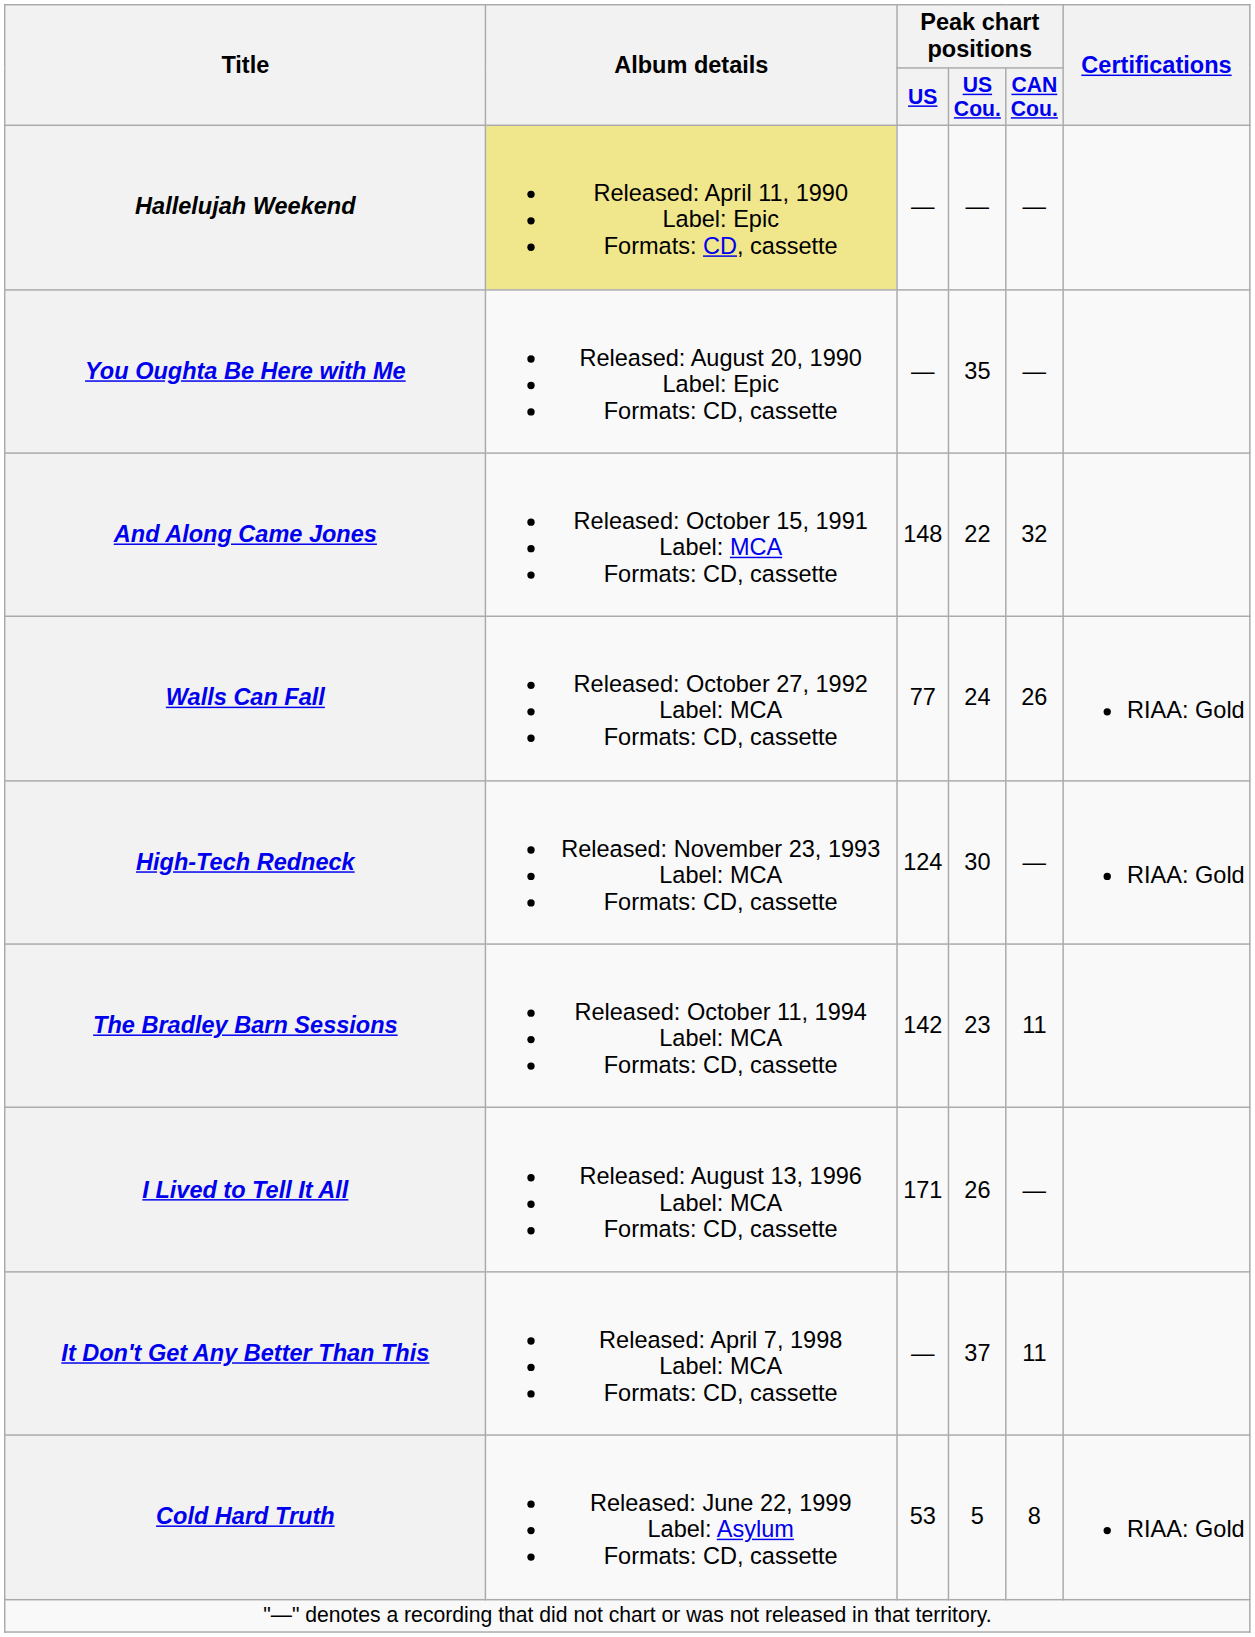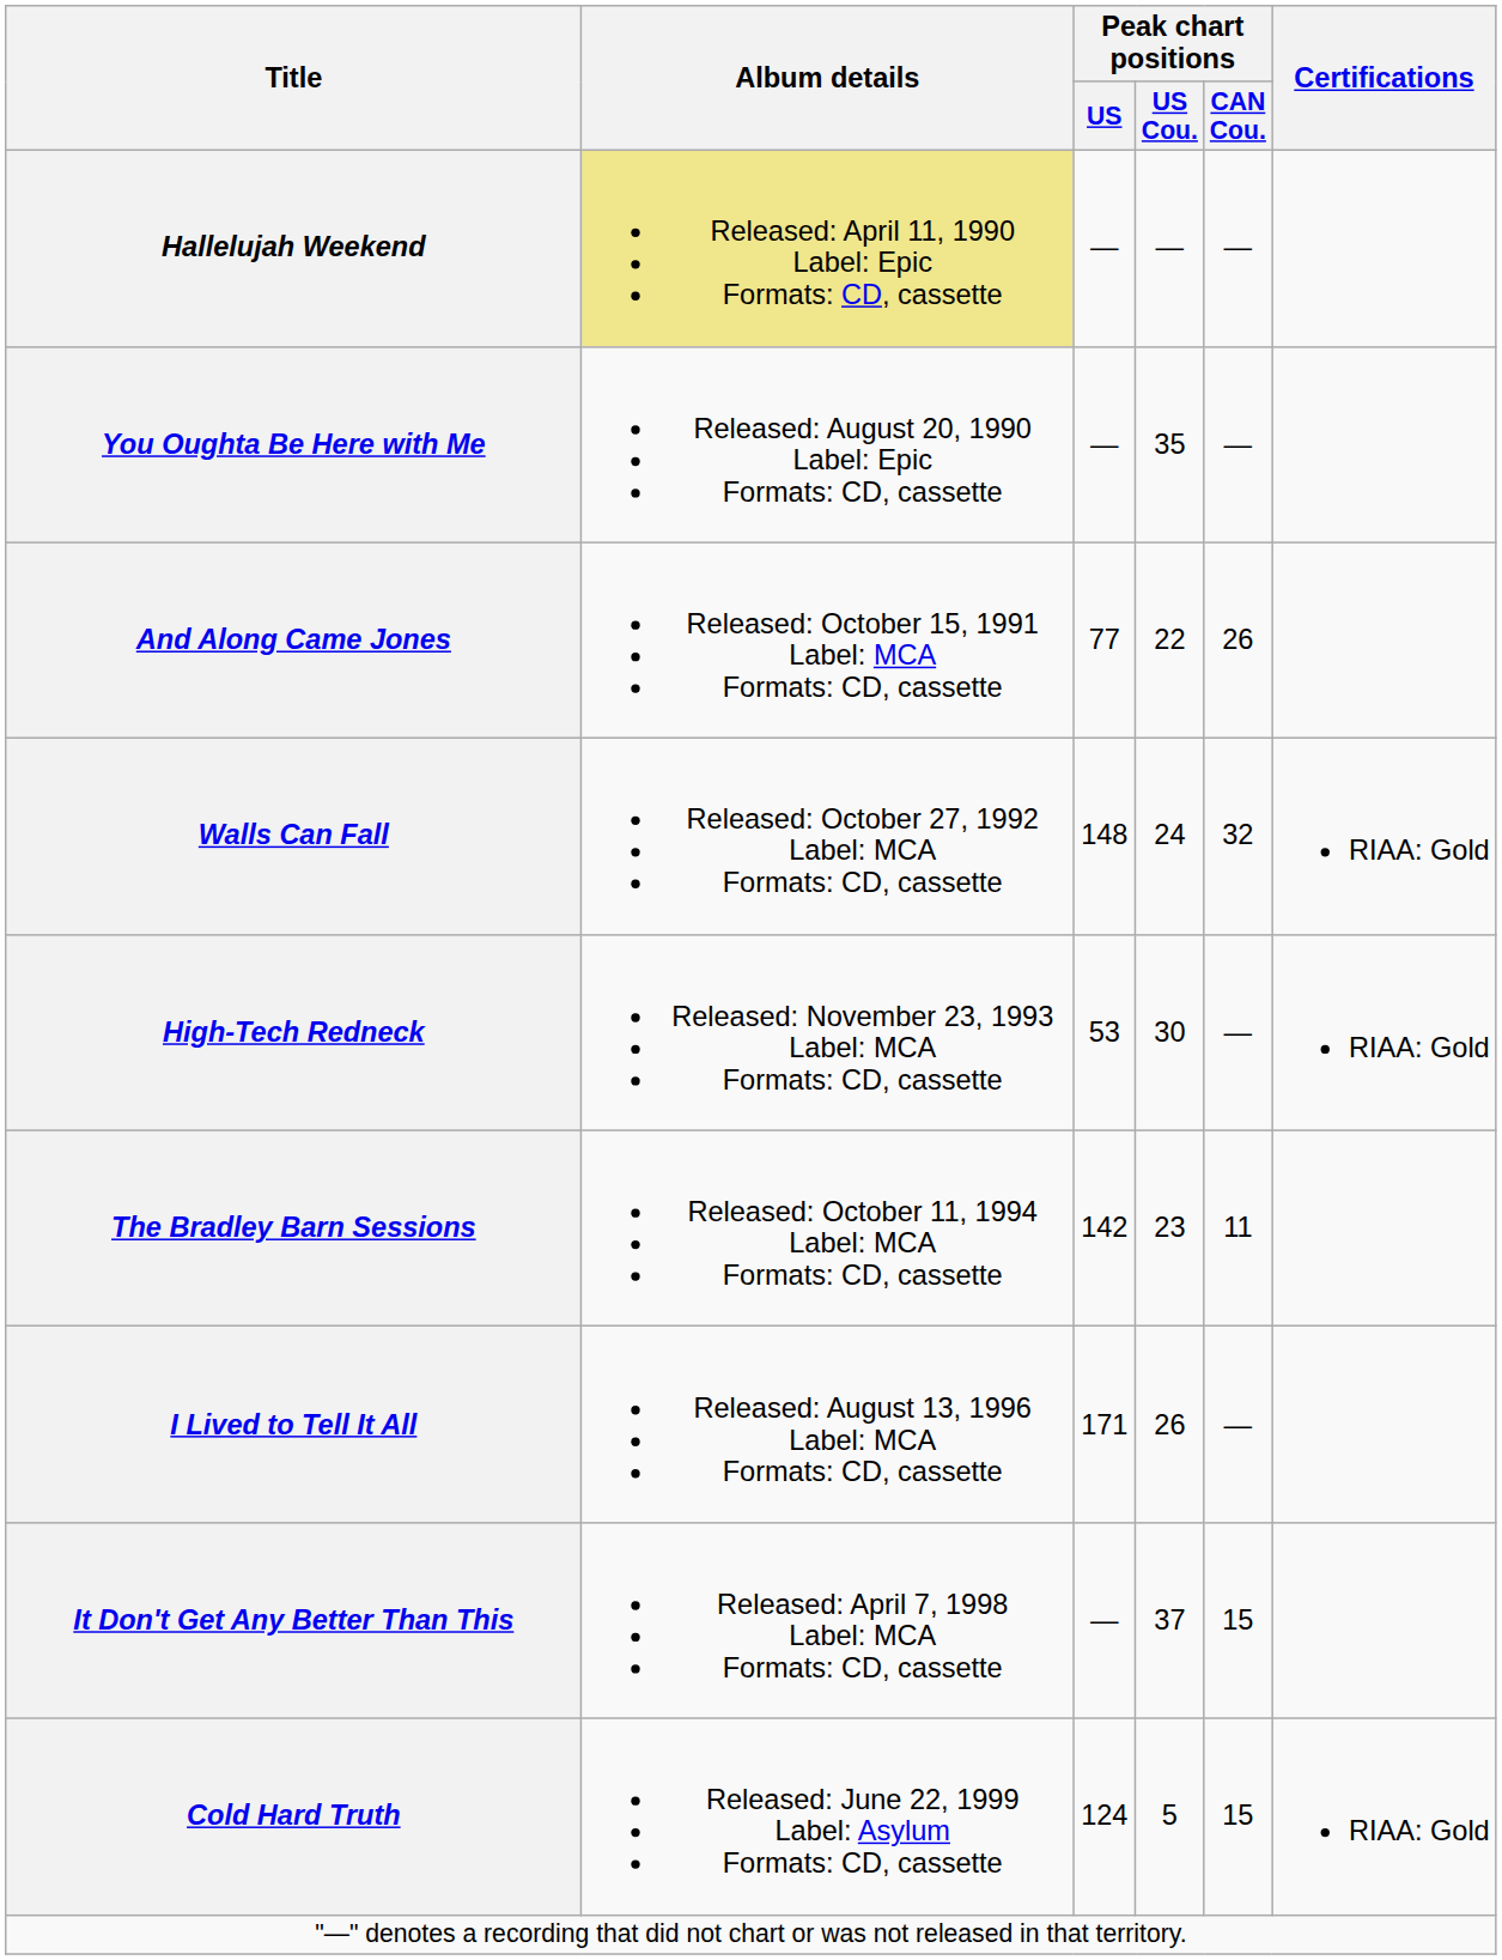And Along Came Jones | Peak chart positions / US: 148 -> 77
And Along Came Jones | Peak chart positions / CAN Cou.: 32 -> 26
Walls Can Fall | Peak chart positions / US: 77 -> 148
Walls Can Fall | Peak chart positions / CAN Cou.: 26 -> 32
High-Tech Redneck | Peak chart positions / US: 124 -> 53
It Don't Get Any Better Than This | Peak chart positions / CAN Cou.: 11 -> 15
Cold Hard Truth | Peak chart positions / US: 53 -> 124
Cold Hard Truth | Peak chart positions / CAN Cou.: 8 -> 15
